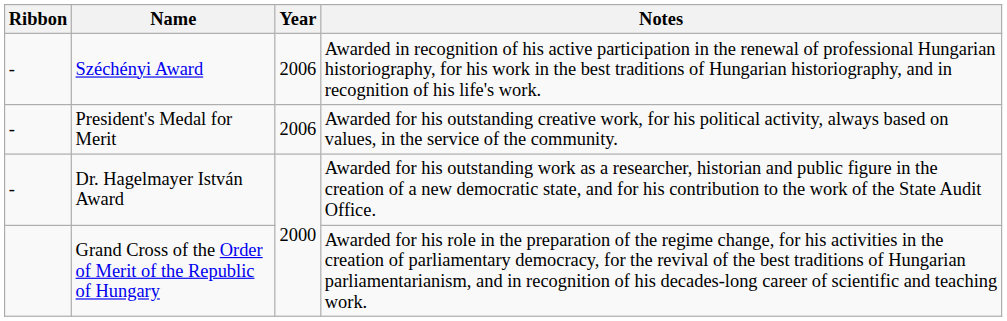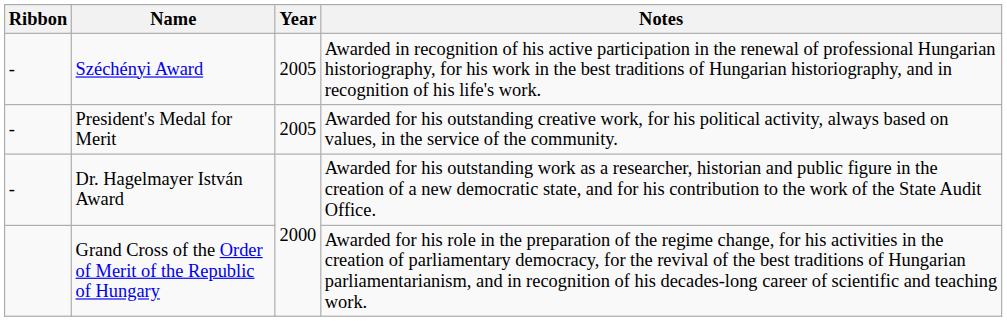Széchényi Award | Year: 2006 -> 2005
President's Medal for Merit | Year: 2006 -> 2005
